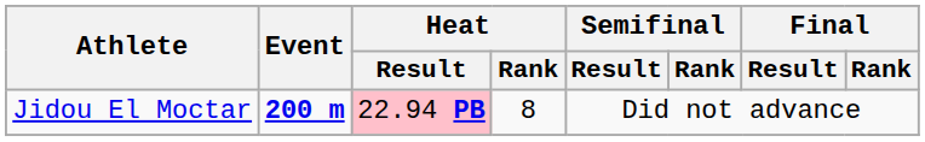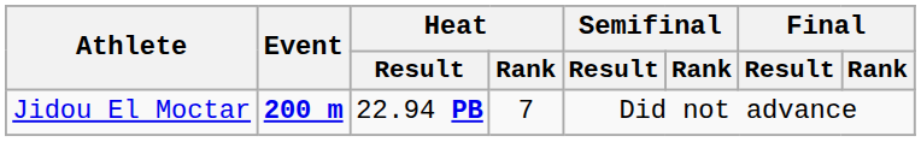Jidou El Moctar | Heat / Result: pink background -> no background
Jidou El Moctar | Heat / Rank: 8 -> 7
